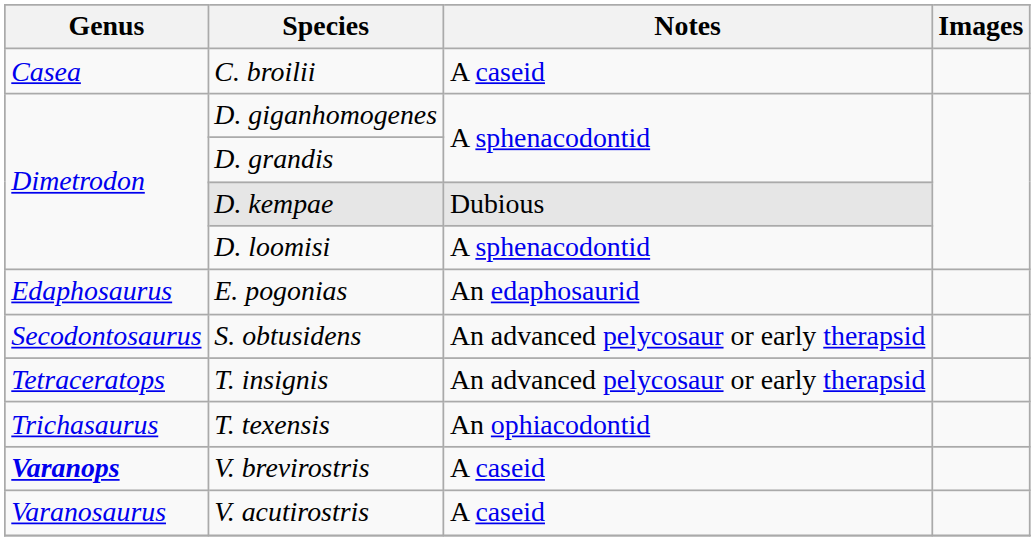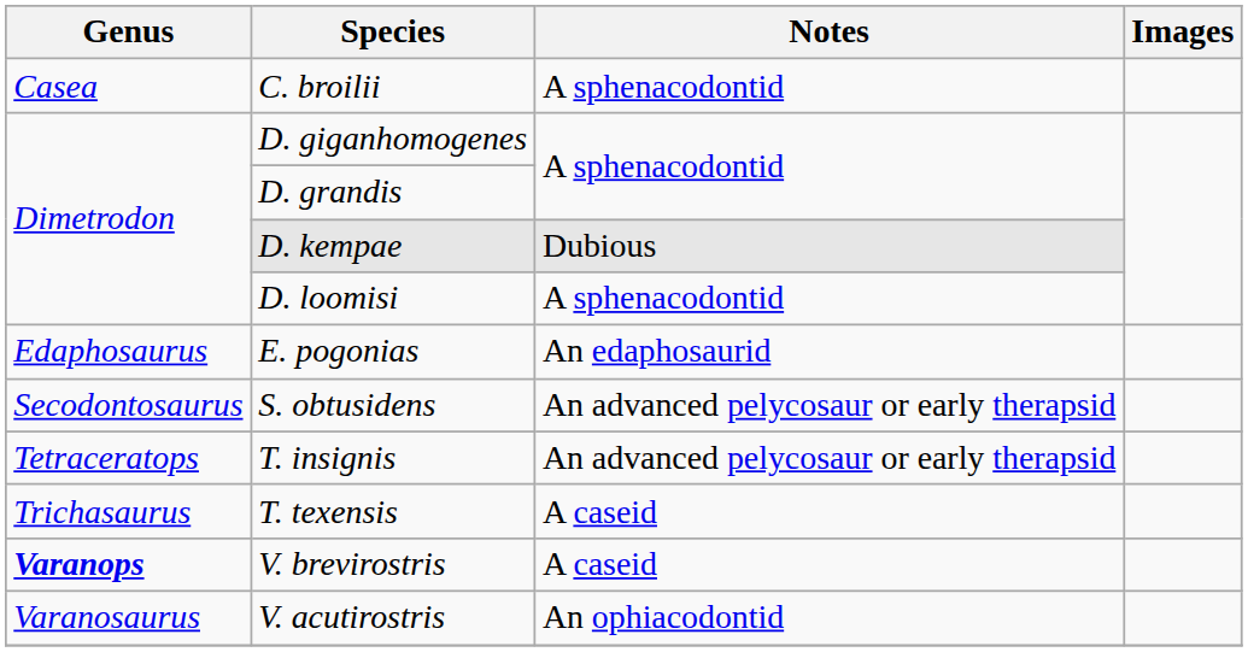C. broilii | Notes: A caseid -> A sphenacodontid
T. texensis | Notes: An ophiacodontid -> A caseid
V. acutirostris | Notes: A caseid -> An ophiacodontid
